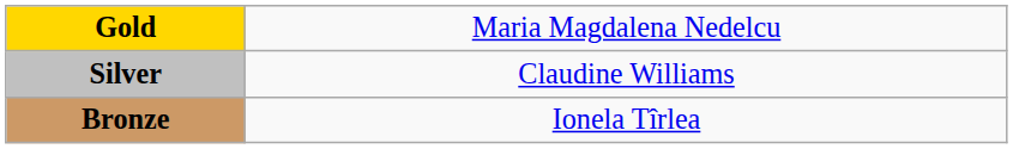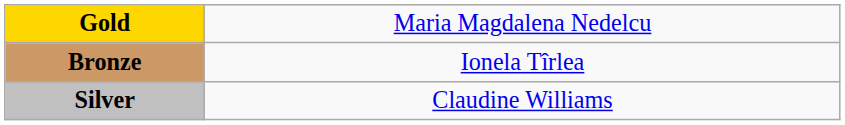rows swapped: Silver <-> Bronze
